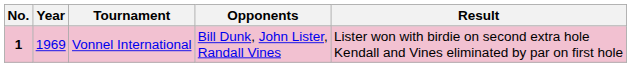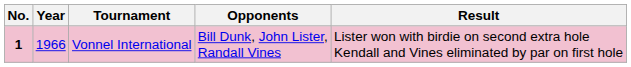Vonnel International | Year: 1969 -> 1966
